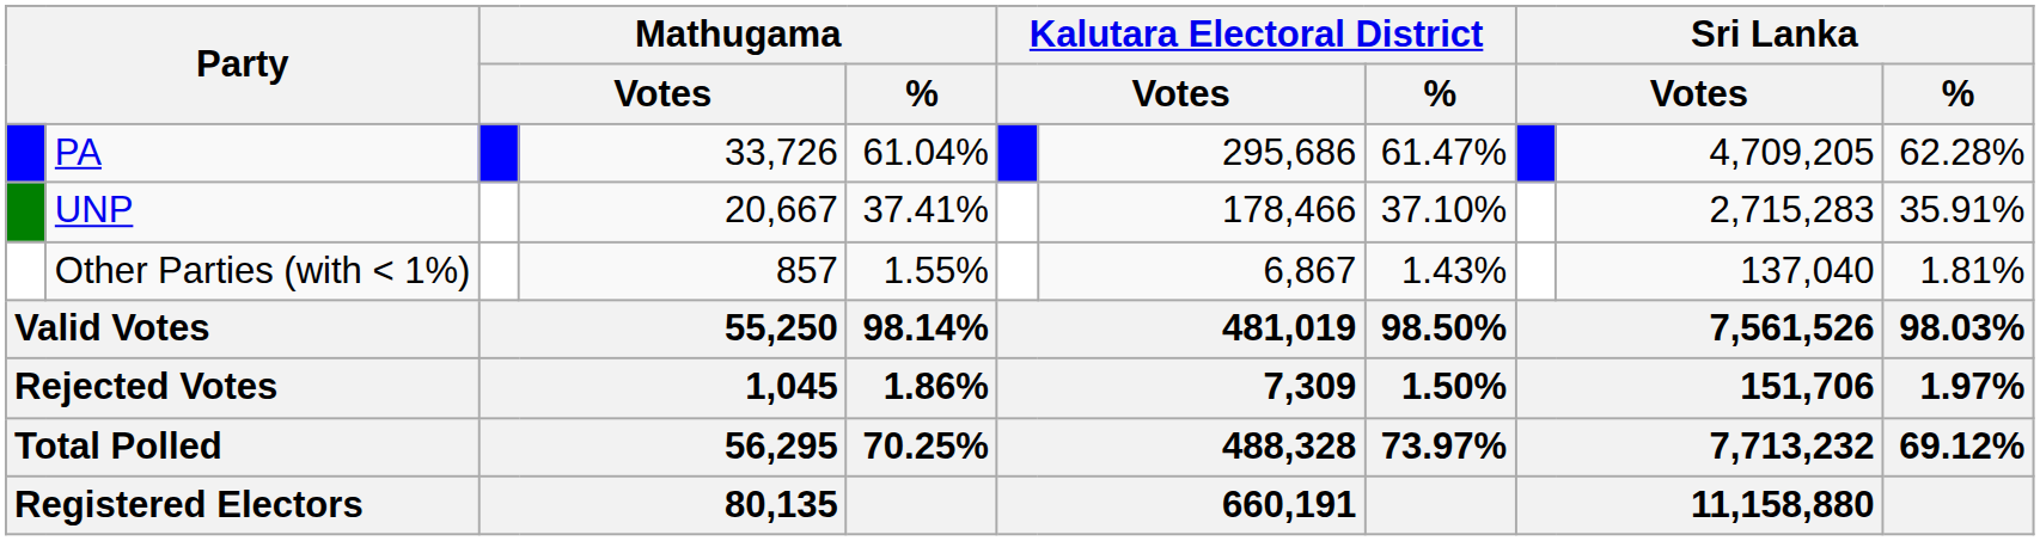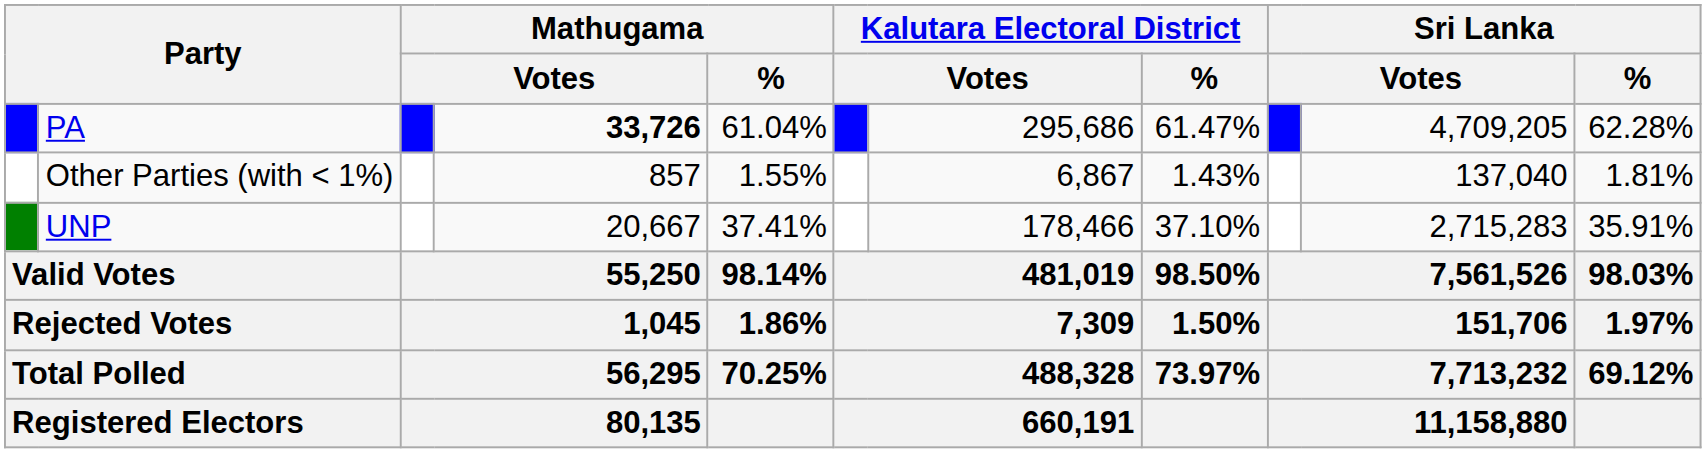PA | column 4: normal -> bold
rows swapped: UNP <-> Other Parties (with < 1%)
